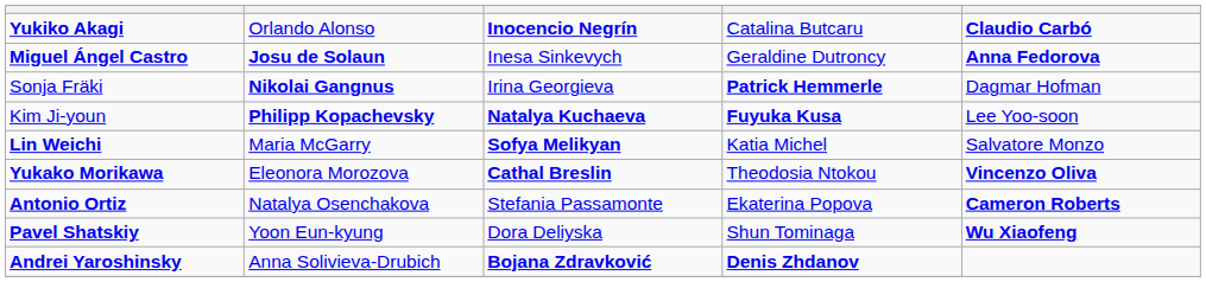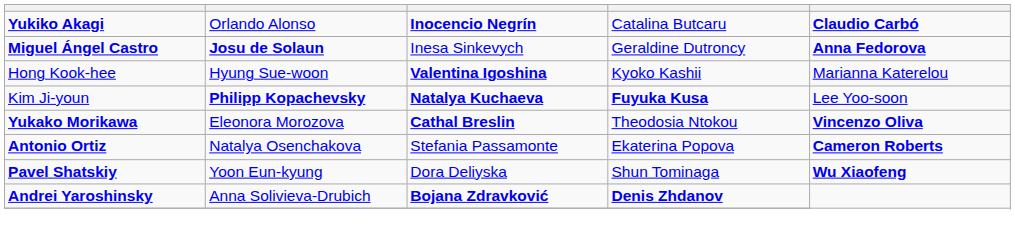- row: Sonja Fräki | Nikolai Gangnus | Irina Georgieva | Patrick Hemmerle | Dagmar Hofman
+ row: Hong Kook-hee | Hyung Sue-woon | Valentina Igoshina | Kyoko Kashii | Marianna Katerelou
- row: Lin Weichi | Maria McGarry | Sofya Melikyan | Katia Michel | Salvatore Monzo
